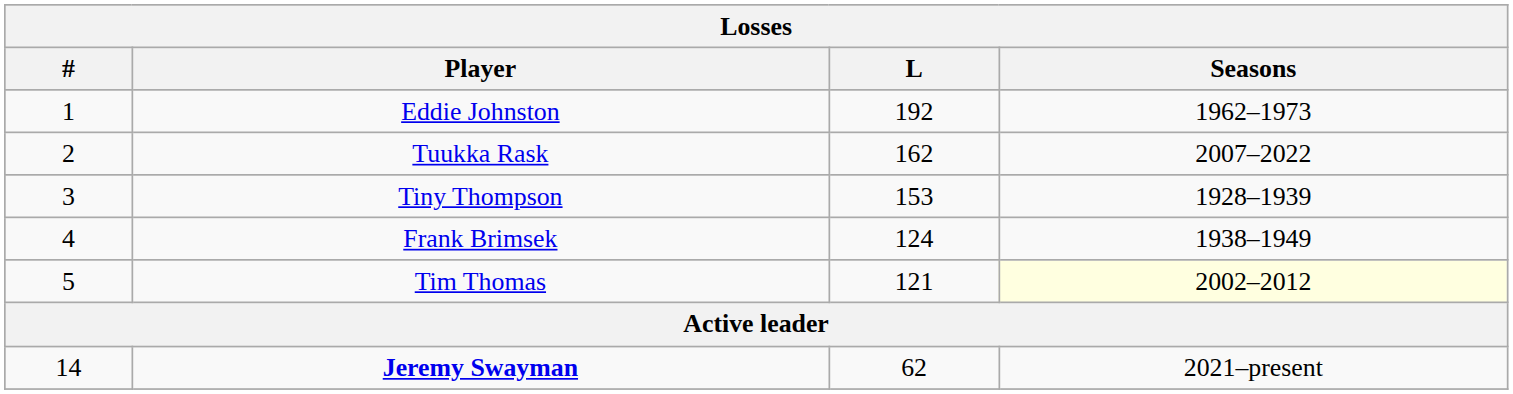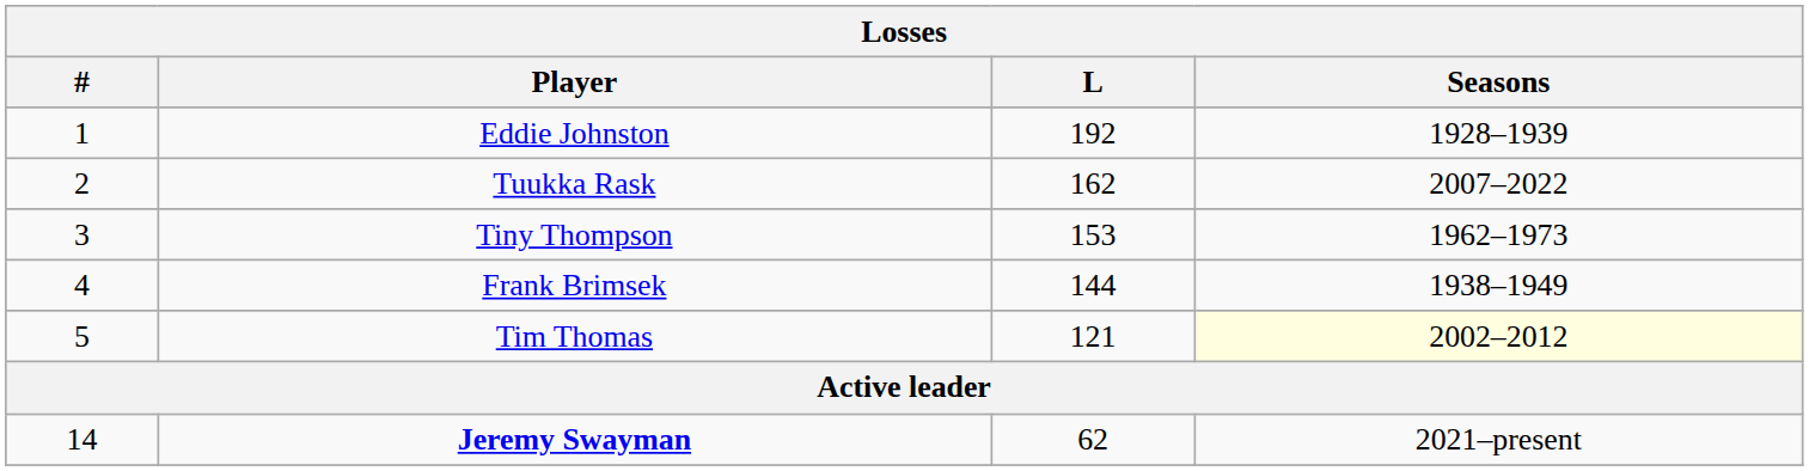Eddie Johnston | Seasons: 1962–1973 -> 1928–1939
Tiny Thompson | Seasons: 1928–1939 -> 1962–1973
Frank Brimsek | L: 124 -> 144
